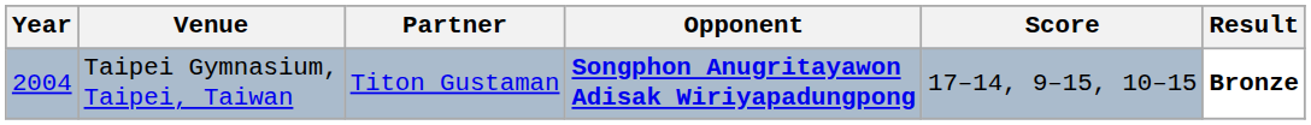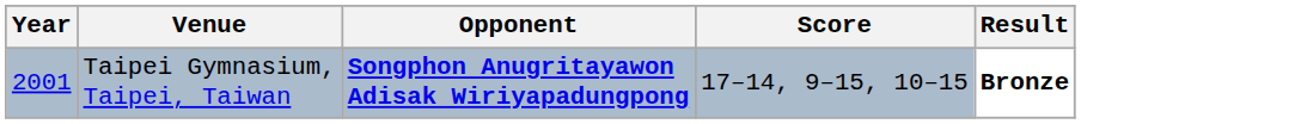- column: Partner | Titon Gustaman
Taipei Gymnasium, Taipei, Taiwan | Year: 2004 -> 2001
